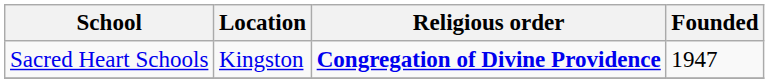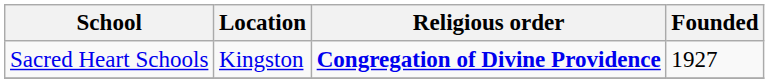Sacred Heart Schools | Founded: 1947 -> 1927
